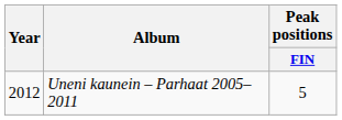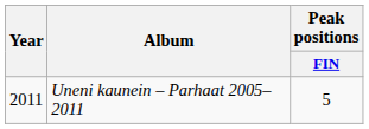Uneni kaunein – Parhaat 2005–2011 | Year: 2012 -> 2011
